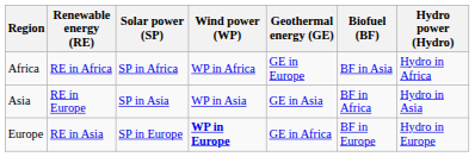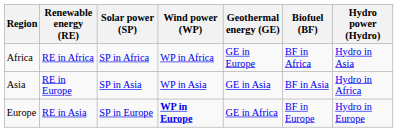Africa | Biofuel (BF): BF in Asia -> BF in Africa
Africa | Hydro power (Hydro): Hydro in Africa -> Hydro in Asia
Asia | Biofuel (BF): BF in Africa -> BF in Asia
Asia | Hydro power (Hydro): Hydro in Asia -> Hydro in Africa
